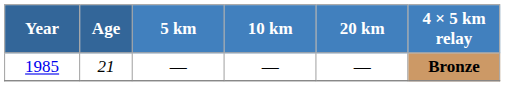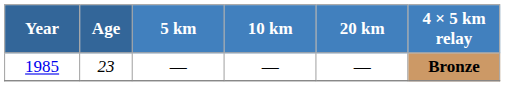1985 | Age: 21 -> 23
